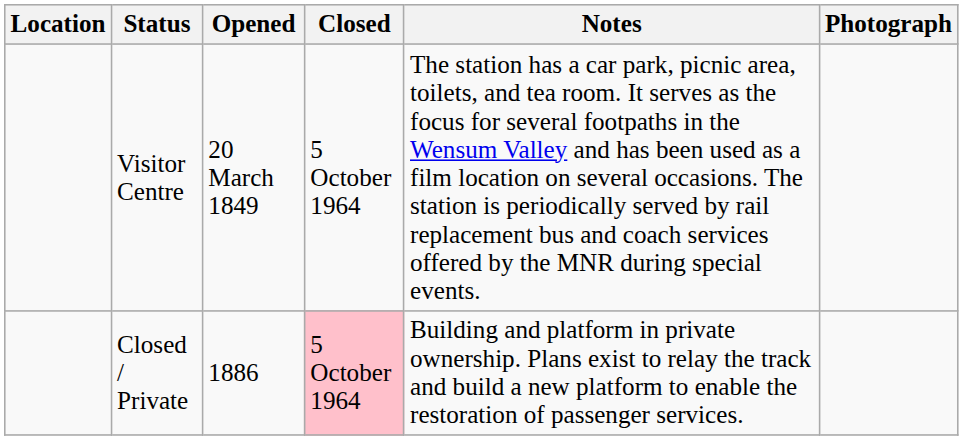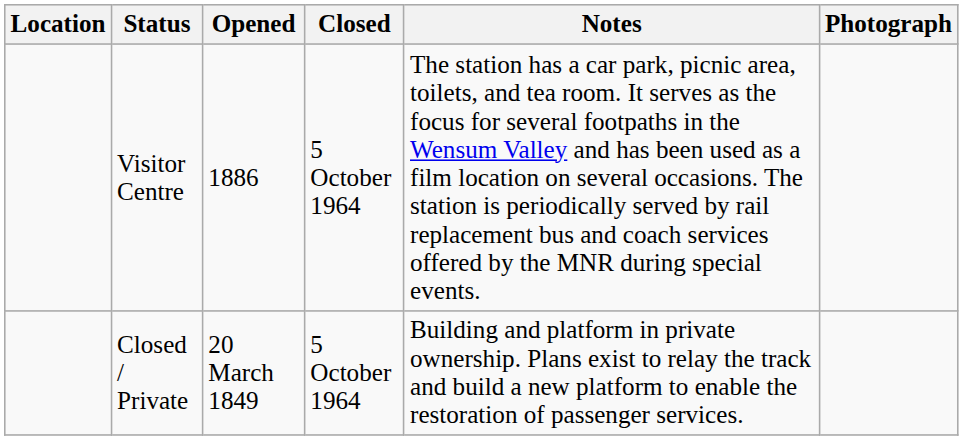Visitor Centre | Opened: 20 March 1849 -> 1886
Closed / Private | Opened: 1886 -> 20 March 1849
Closed / Private | Closed: pink background -> no background
